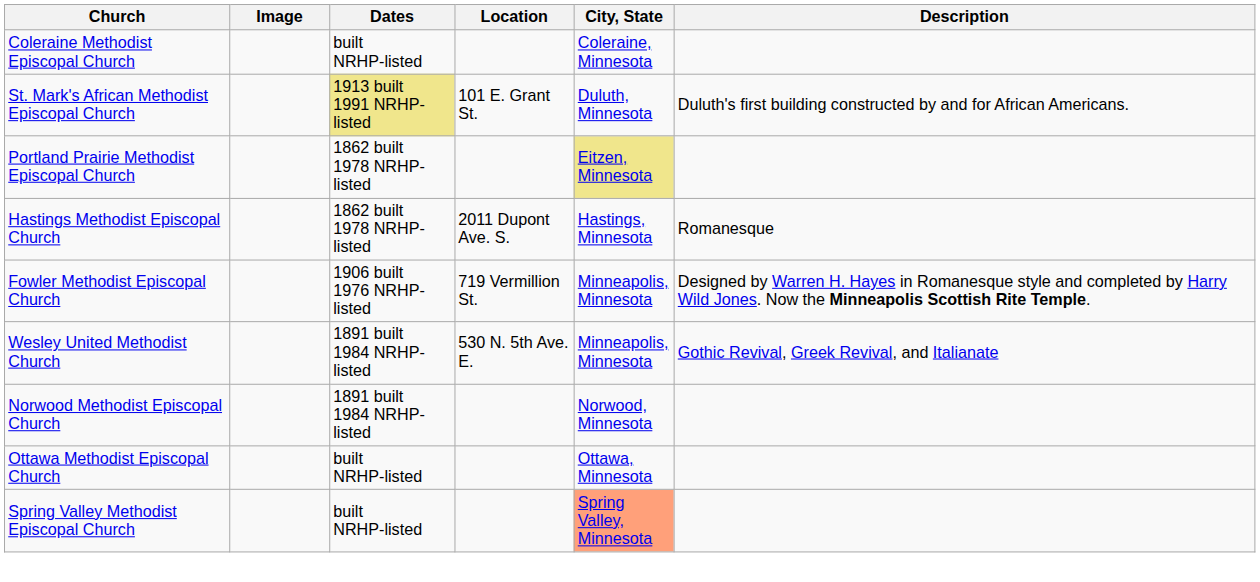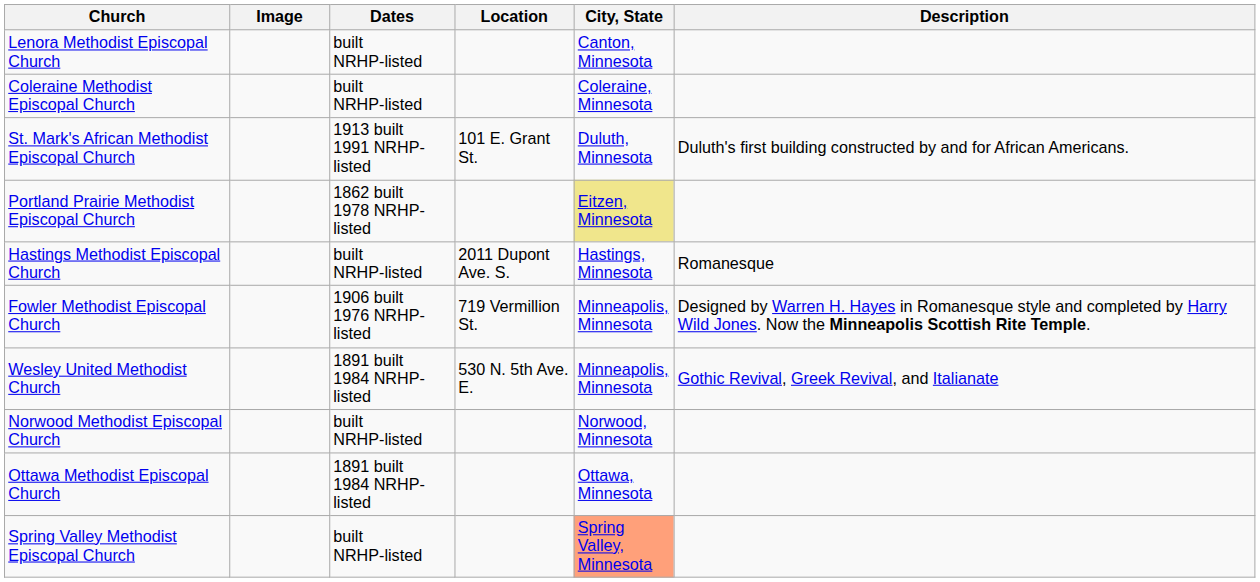+ row: Lenora Methodist Episcopal Church | built NRHP-listed | Canton, Minnesota
St. Mark's African Methodist Episcopal Church | Dates: khaki background -> no background
Hastings Methodist Episcopal Church | Dates: 1862 built 1978 NRHP-listed -> built NRHP-listed
Norwood Methodist Episcopal Church | Dates: 1891 built 1984 NRHP-listed -> built NRHP-listed
Ottawa Methodist Episcopal Church | Dates: built NRHP-listed -> 1891 built 1984 NRHP-listed
